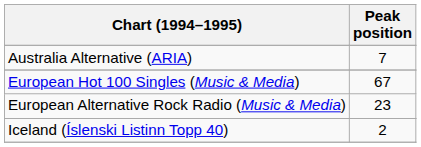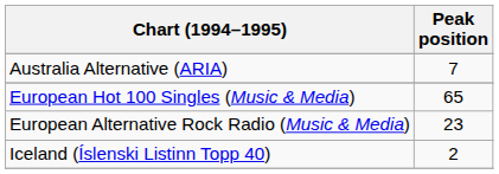European Hot 100 Singles (Music & Media) | Peak position: 67 -> 65
